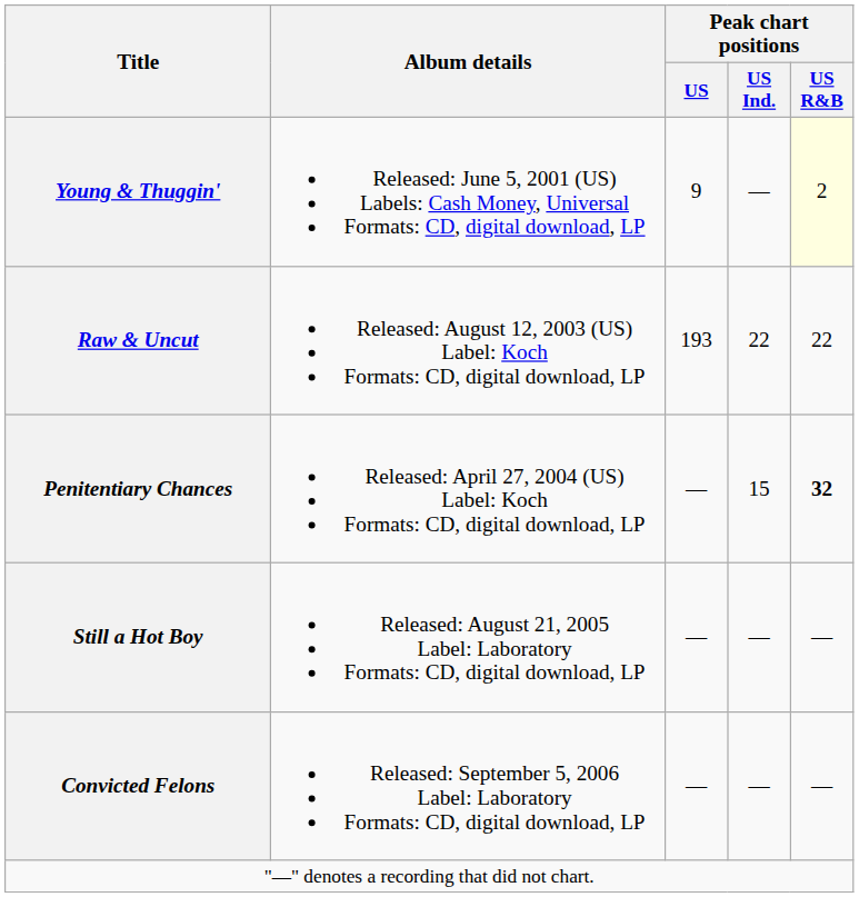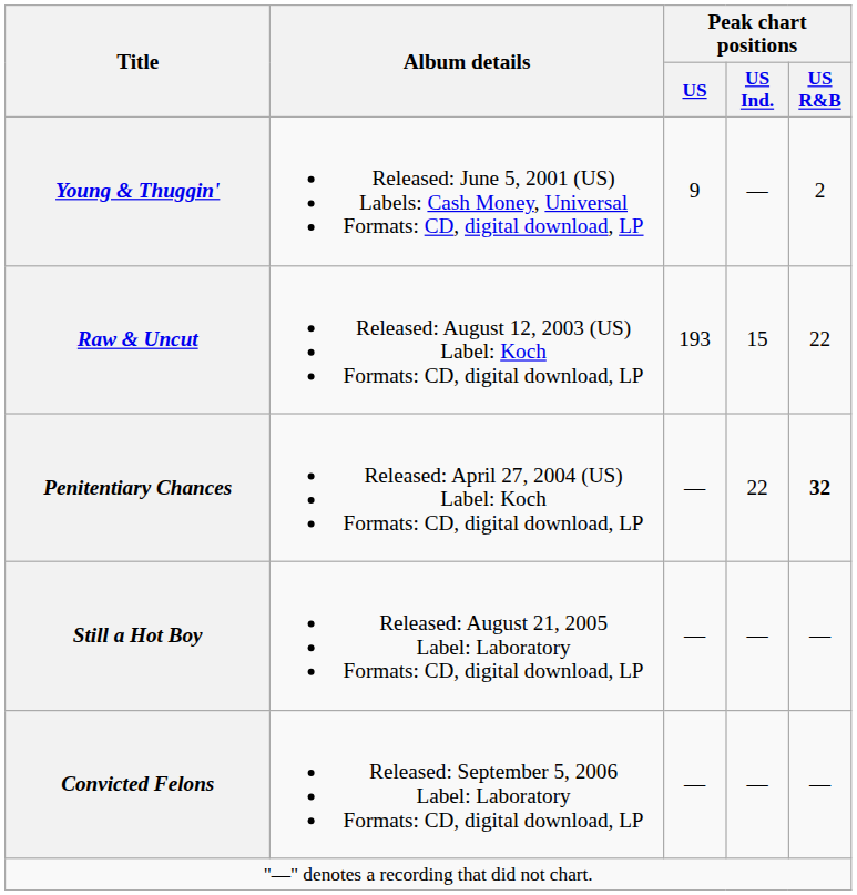Young & Thuggin' | Peak chart positions / US R&B: lightyellow background -> no background
Raw & Uncut | Peak chart positions / US Ind.: 22 -> 15
Penitentiary Chances | Peak chart positions / US Ind.: 15 -> 22
